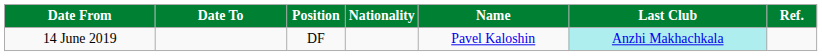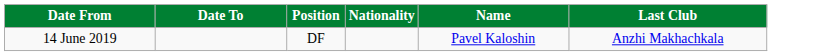- column: Ref.
14 June 2019 | Last Club: paleturquoise background -> no background
